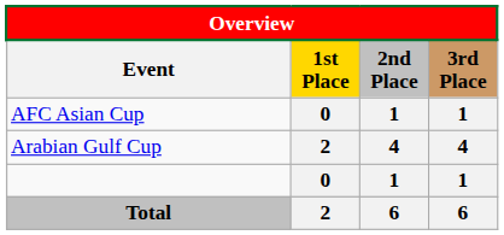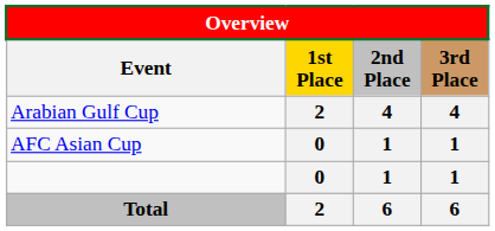rows swapped: AFC Asian Cup <-> Arabian Gulf Cup
